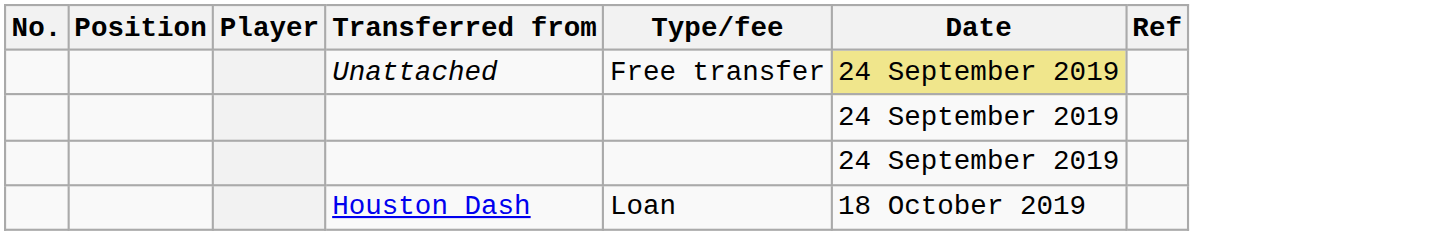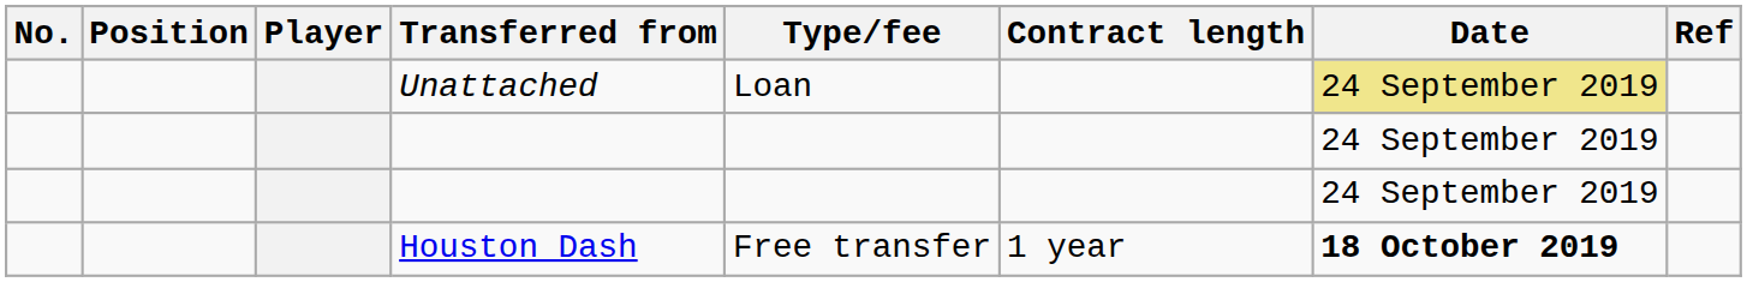+ column: Contract length | 1 year
Unattached | Type/fee: Free transfer -> Loan
Houston Dash | Type/fee: Loan -> Free transfer
Houston Dash | Date: normal -> bold
